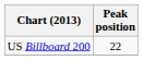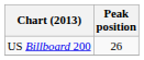US Billboard 200 | Peak position: 22 -> 26
